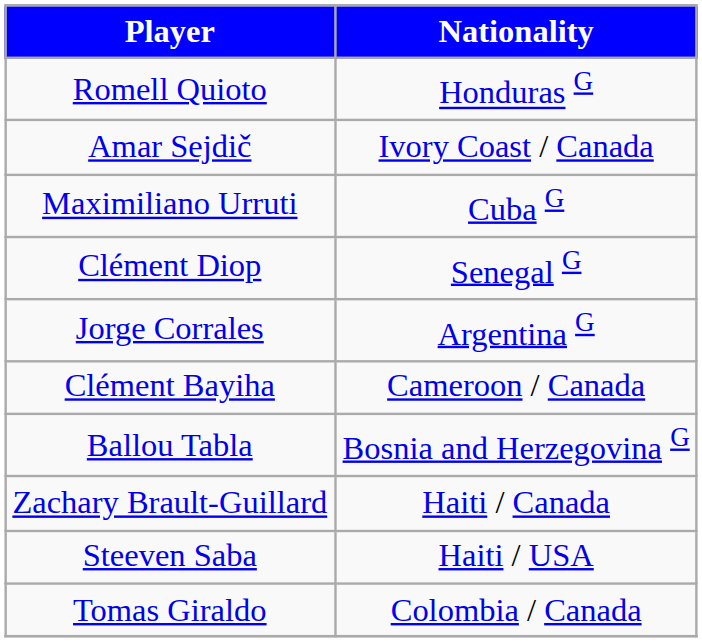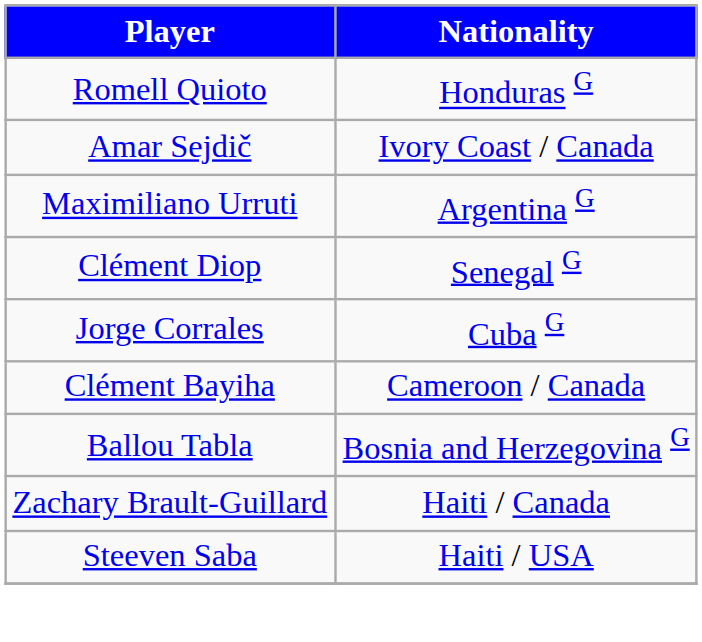Maximiliano Urruti | Nationality: Cuba G -> Argentina G
Jorge Corrales | Nationality: Argentina G -> Cuba G
- row: Tomas Giraldo | Colombia / Canada
